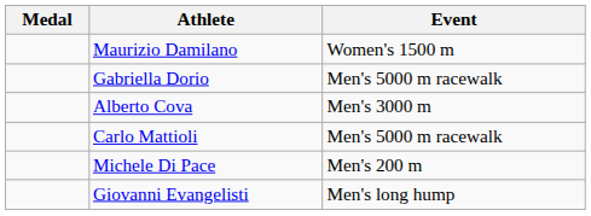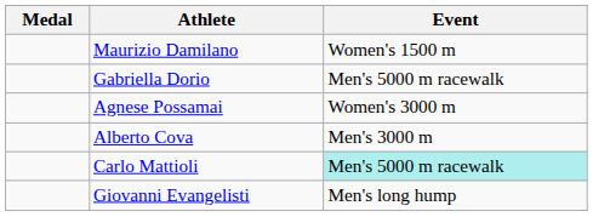+ row: Agnese Possamai | Women's 3000 m
Carlo Mattioli | Event: no background -> paleturquoise background
- row: Michele Di Pace | Men's 200 m
